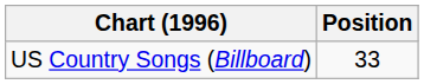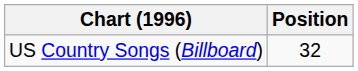US Country Songs (Billboard) | Position: 33 -> 32
